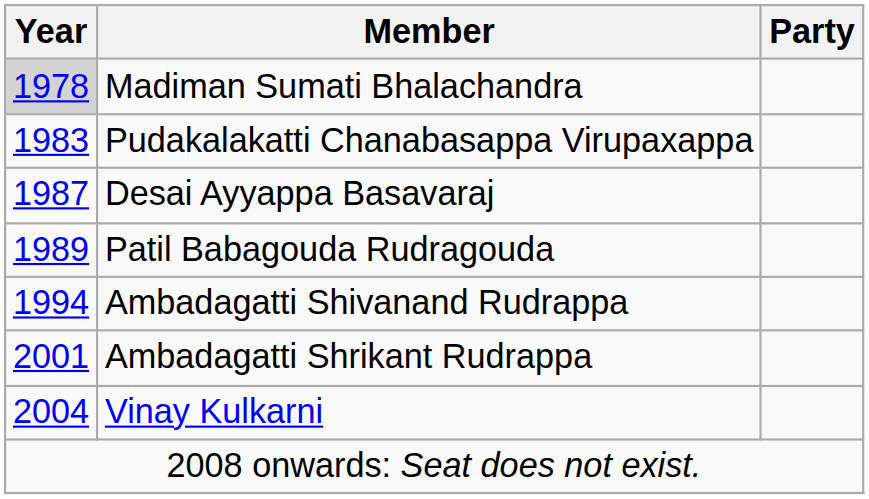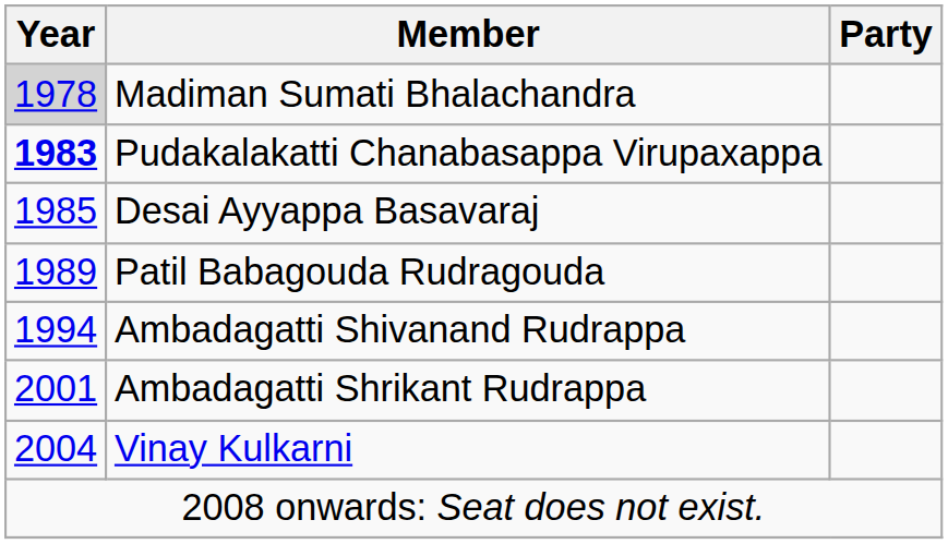Pudakalakatti Chanabasappa Virupaxappa | Year: normal -> bold
Desai Ayyappa Basavaraj | Year: 1987 -> 1985
